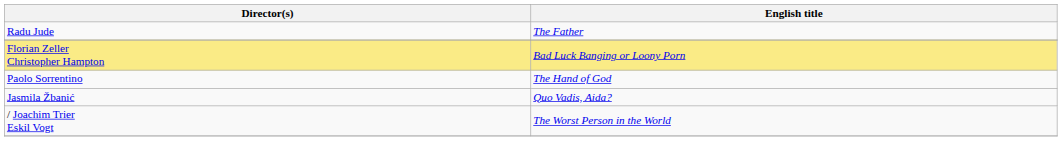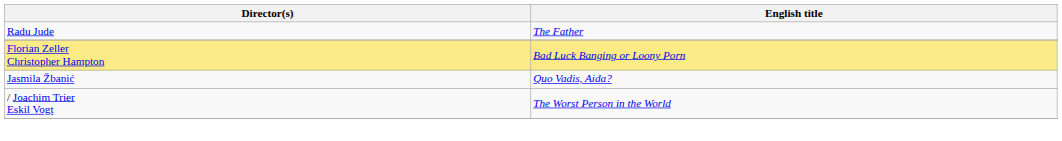- row: Paolo Sorrentino | The Hand of God
